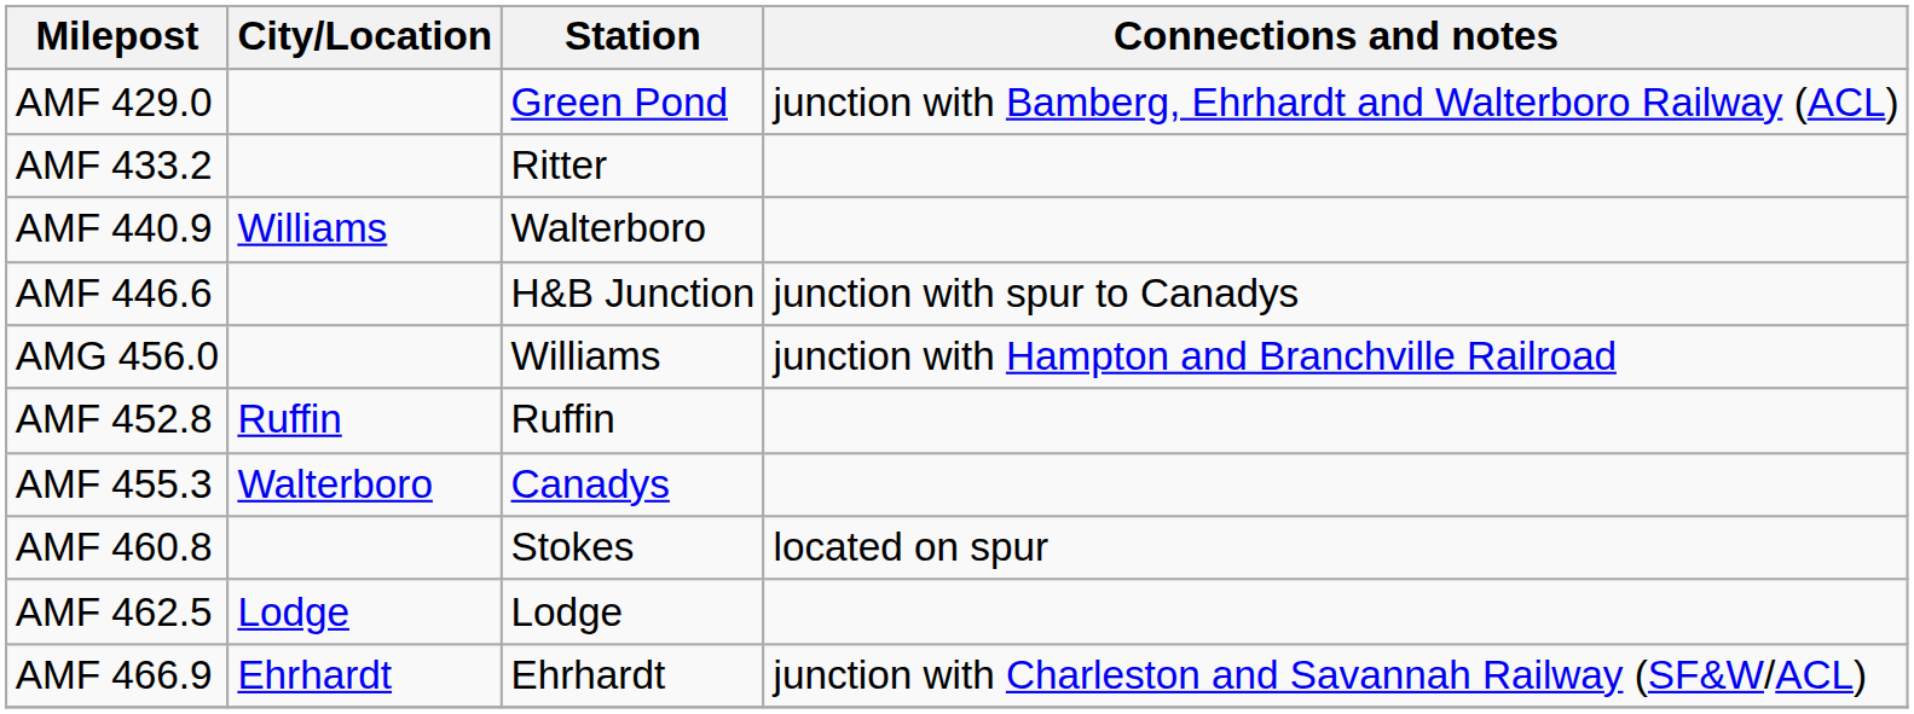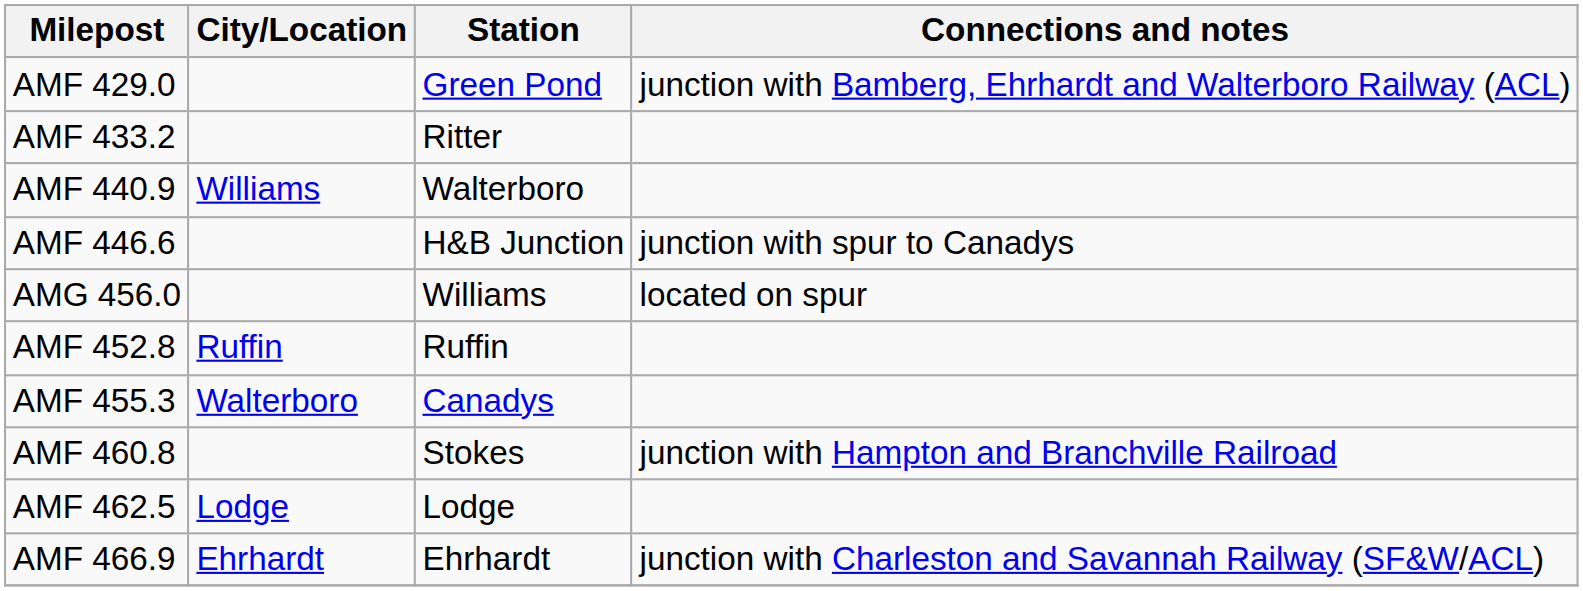AMG 456.0 | Connections and notes: junction with Hampton and Branchville Railroad -> located on spur
AMF 460.8 | Connections and notes: located on spur -> junction with Hampton and Branchville Railroad
